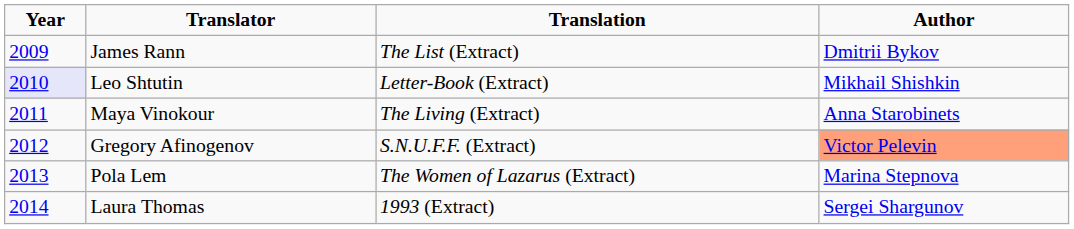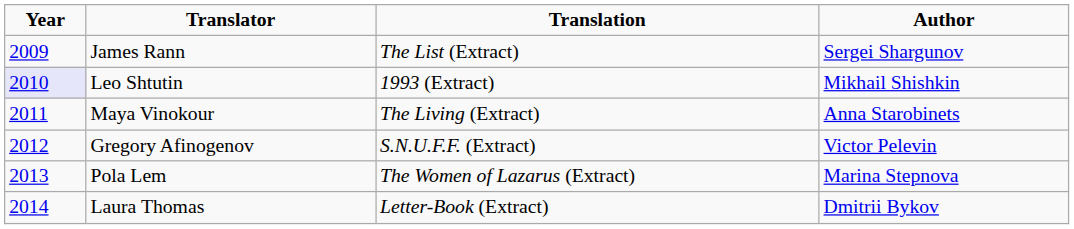James Rann | Author: Dmitrii Bykov -> Sergei Shargunov
Leo Shtutin | Translation: Letter-Book (Extract) -> 1993 (Extract)
Gregory Afinogenov | Author: lightsalmon background -> no background
Laura Thomas | Translation: 1993 (Extract) -> Letter-Book (Extract)
Laura Thomas | Author: Sergei Shargunov -> Dmitrii Bykov
